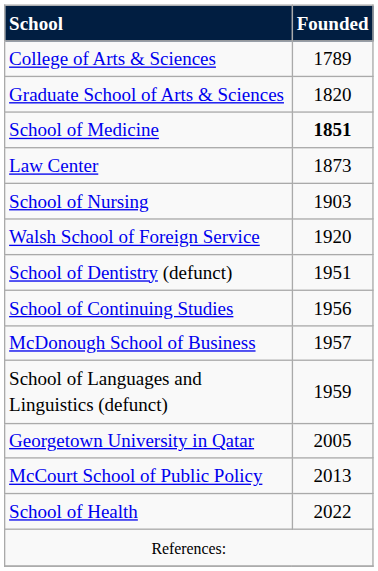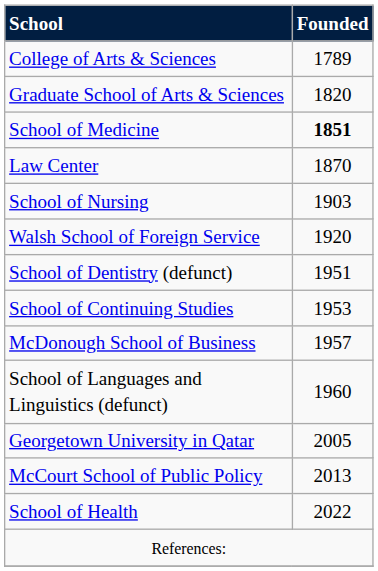Law Center | Founded: 1873 -> 1870
School of Continuing Studies | Founded: 1956 -> 1953
School of Languages and Linguistics (defunct) | Founded: 1959 -> 1960
